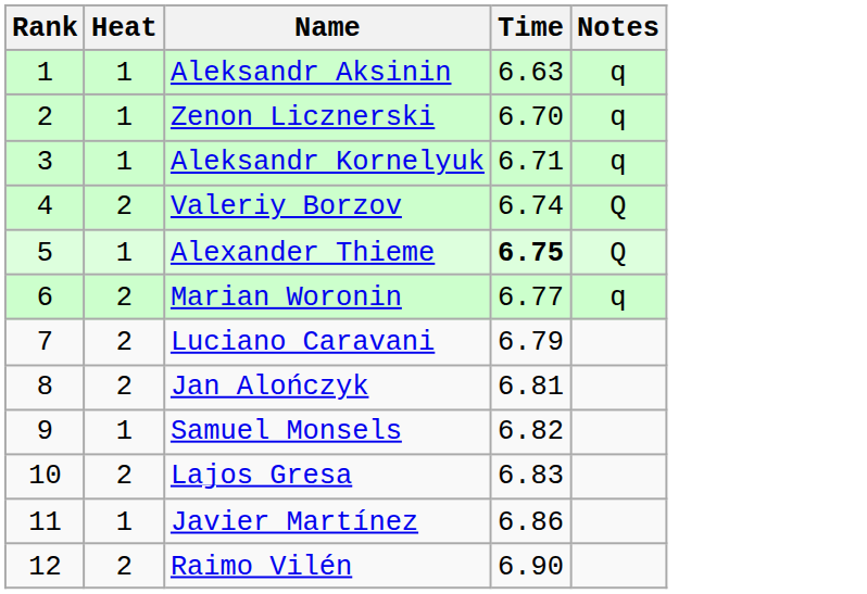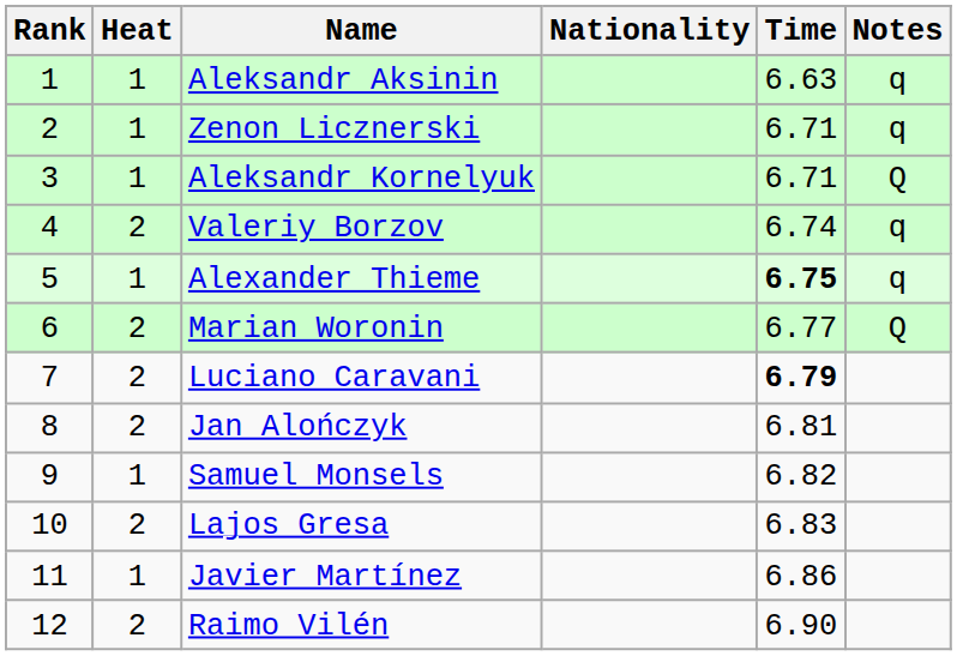+ column: Nationality
Zenon Licznerski | Time: 6.70 -> 6.71
Aleksandr Kornelyuk | Notes: q -> Q
Valeriy Borzov | Notes: Q -> q
Alexander Thieme | Notes: Q -> q
Marian Woronin | Notes: q -> Q
Luciano Caravani | Time: normal -> bold
